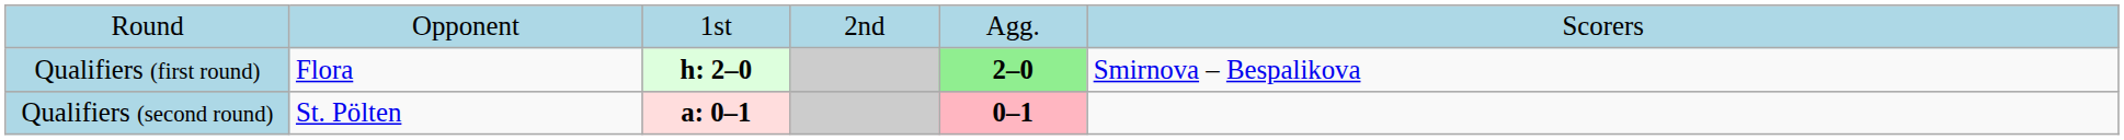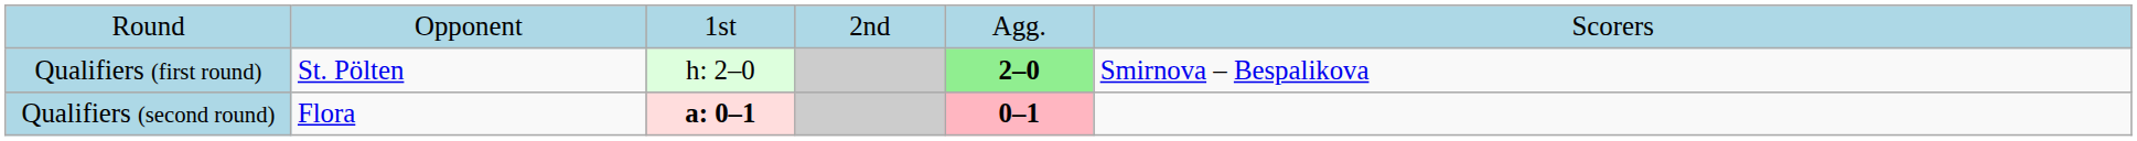Qualifiers (first round) | column 2: Flora -> St. Pölten
Qualifiers (first round) | column 3: bold -> normal
Qualifiers (second round) | column 2: St. Pölten -> Flora
